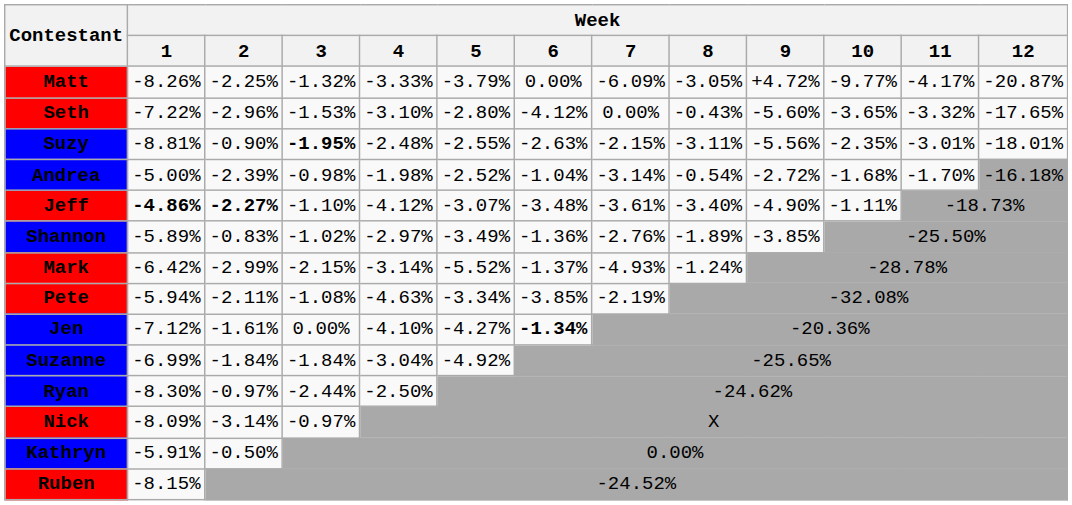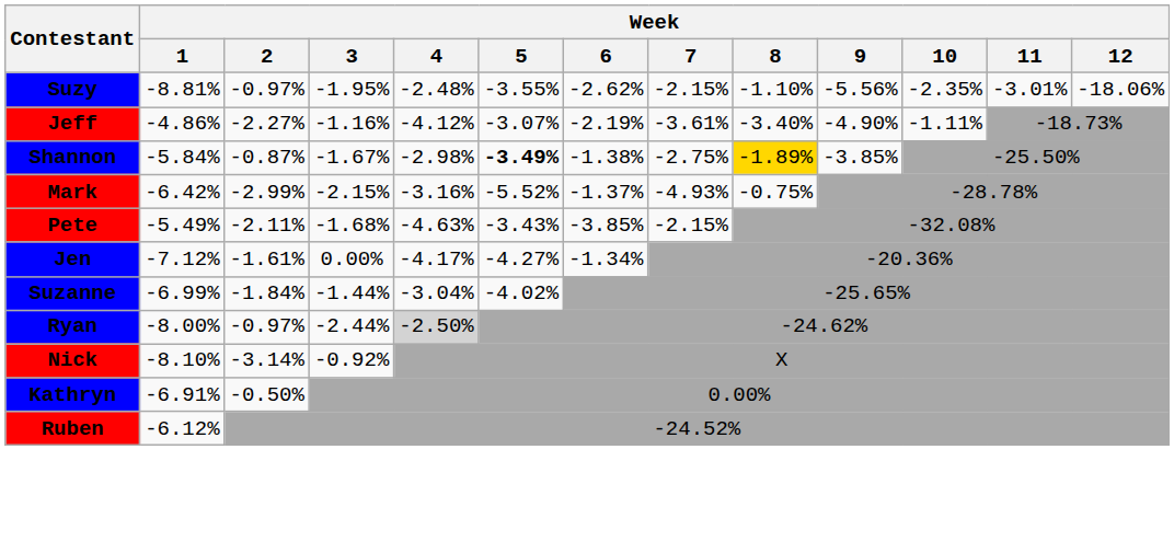- row: Matt | -8.26% | -2.25% | -1.32% | -3.33% | -3.79% | 0.00% | -6.09% | -3.05% | +4.72% | -9.77% | -4.17% | -20.87%
- row: Seth | -7.22% | -2.96% | -1.53% | -3.10% | -2.80% | -4.12% | 0.00% | -0.43% | -5.60% | -3.65% | -3.32% | -17.65%
Suzy | Week / 2: -0.90% -> -0.97%
Suzy | Week / 3: bold -> normal
Suzy | Week / 5: -2.55% -> -3.55%
Suzy | Week / 6: -2.63% -> -2.62%
Suzy | Week / 8: -3.11% -> -1.10%
Suzy | Week / 12: -18.01% -> -18.06%
- row: Andrea | -5.00% | -2.39% | -0.98% | -1.98% | -2.52% | -1.04% | -3.14% | -0.54% | -2.72% | -1.68% | -1.70% | -16.18%
Jeff | Week / 1: bold -> normal
Jeff | Week / 2: bold -> normal
Jeff | Week / 3: -1.10% -> -1.16%
Jeff | Week / 6: -3.48% -> -2.19%
Shannon | Week / 1: -5.89% -> -5.84%
Shannon | Week / 2: -0.83% -> -0.87%
Shannon | Week / 3: -1.02% -> -1.67%
Shannon | Week / 4: -2.97% -> -2.98%
Shannon | Week / 5: normal -> bold
Shannon | Week / 6: -1.36% -> -1.38%
Shannon | Week / 7: -2.76% -> -2.75%
Shannon | Week / 8: no background -> gold background
Mark | Week / 4: -3.14% -> -3.16%
Mark | Week / 8: -1.24% -> -0.75%
Pete | Week / 1: -5.94% -> -5.49%
Pete | Week / 3: -1.08% -> -1.68%
Pete | Week / 5: -3.34% -> -3.43%
Pete | Week / 7: -2.19% -> -2.15%
Jen | Week / 4: -4.10% -> -4.17%
Jen | Week / 6: bold -> normal
Suzanne | Week / 3: -1.84% -> -1.44%
Suzanne | Week / 5: -4.92% -> -4.02%
Ryan | Week / 1: -8.30% -> -8.00%
Ryan | Week / 4: no background -> lightgrey background
Nick | Week / 1: -8.09% -> -8.10%
Nick | Week / 3: -0.97% -> -0.92%
Kathryn | Week / 1: -5.91% -> -6.91%
Ruben | Week / 1: -8.15% -> -6.12%
